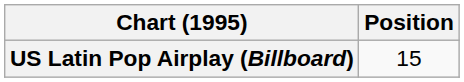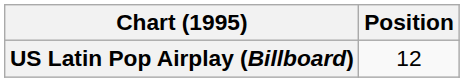US Latin Pop Airplay (Billboard) | Position: 15 -> 12
